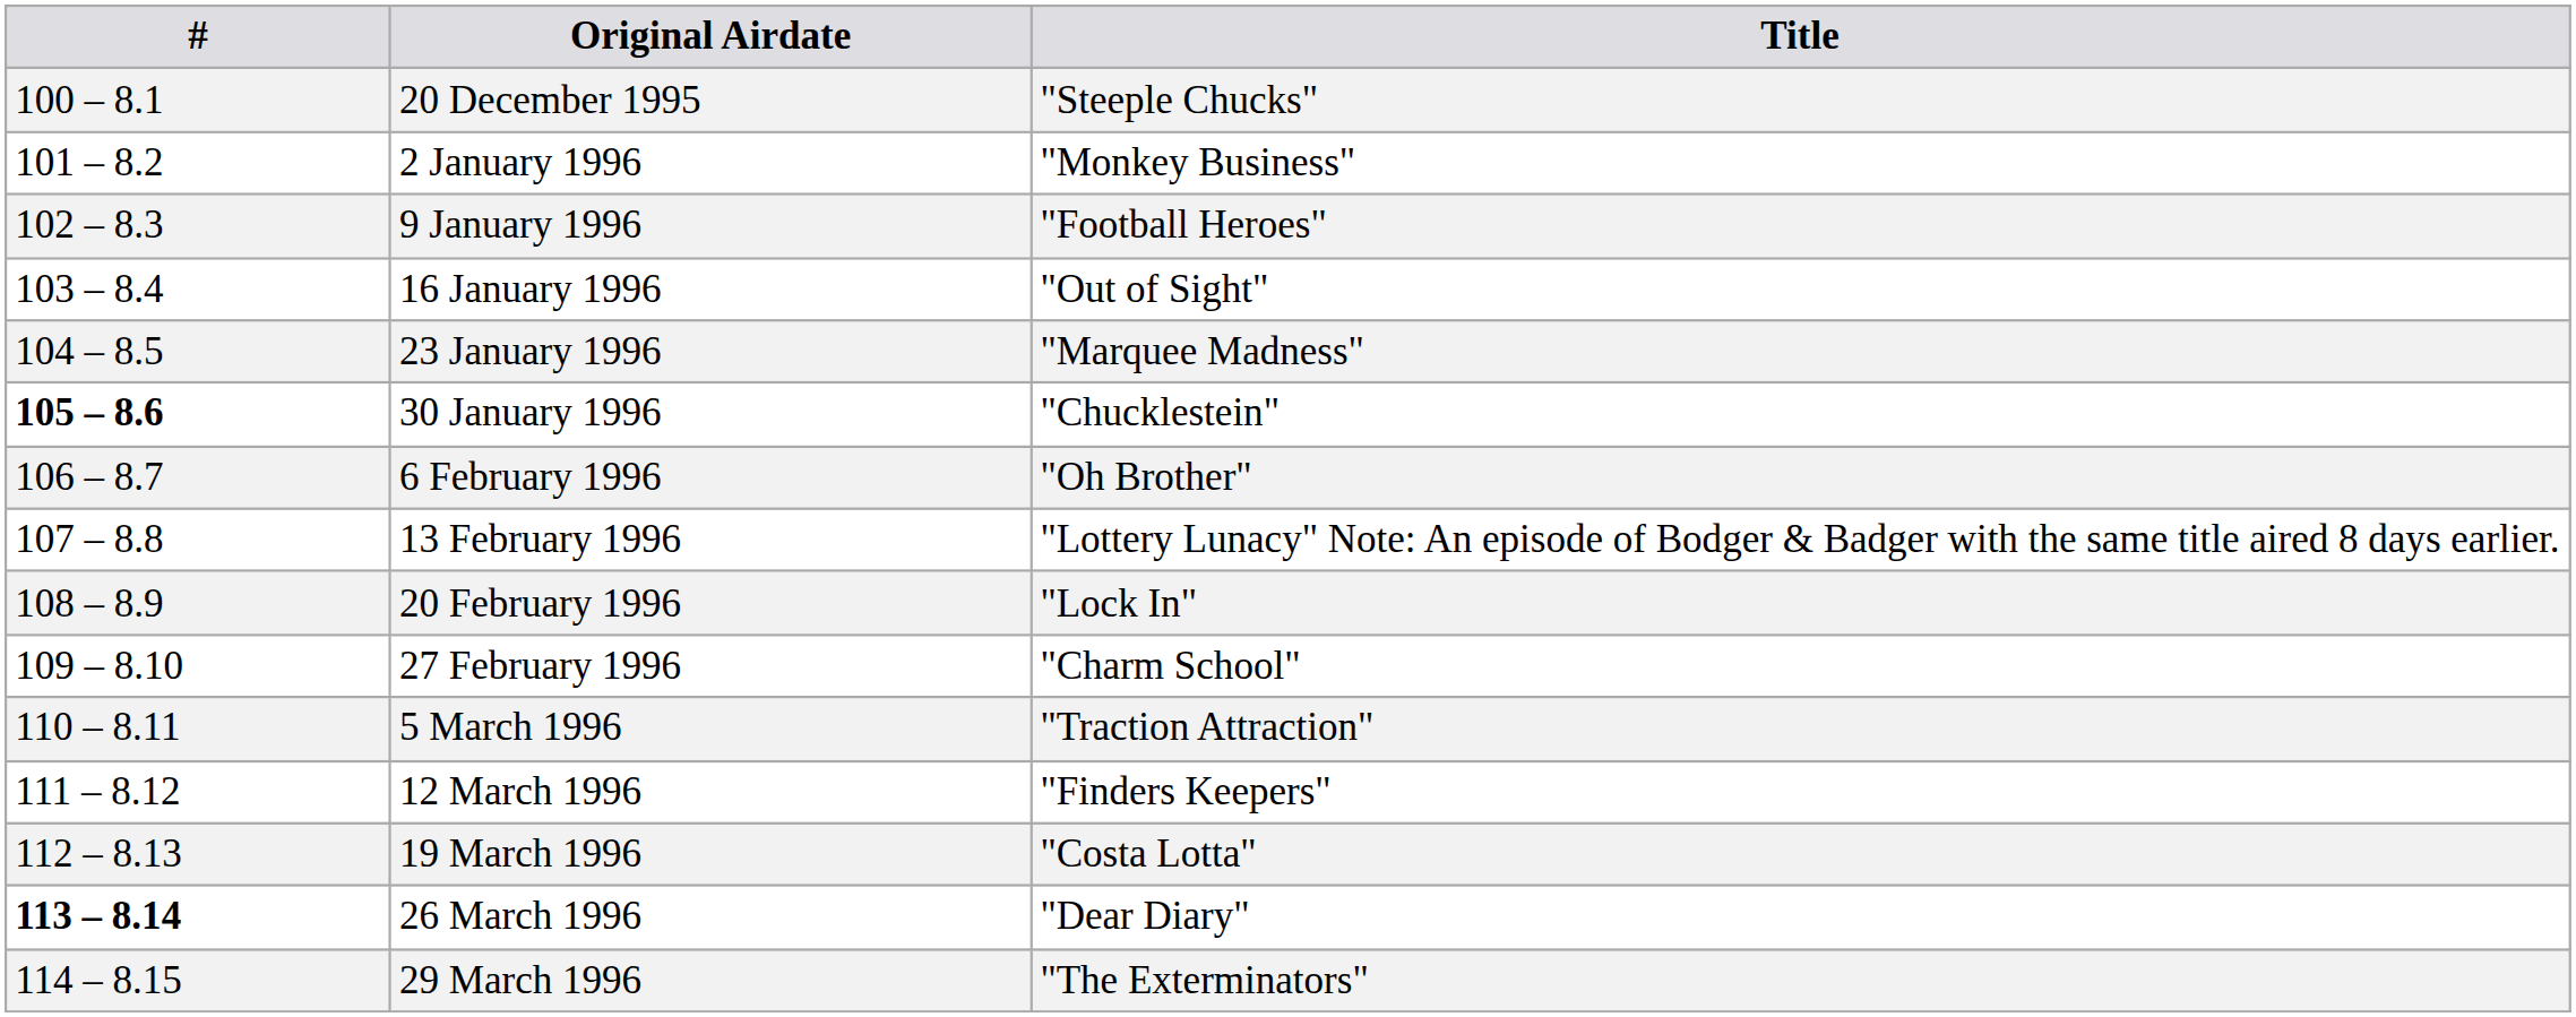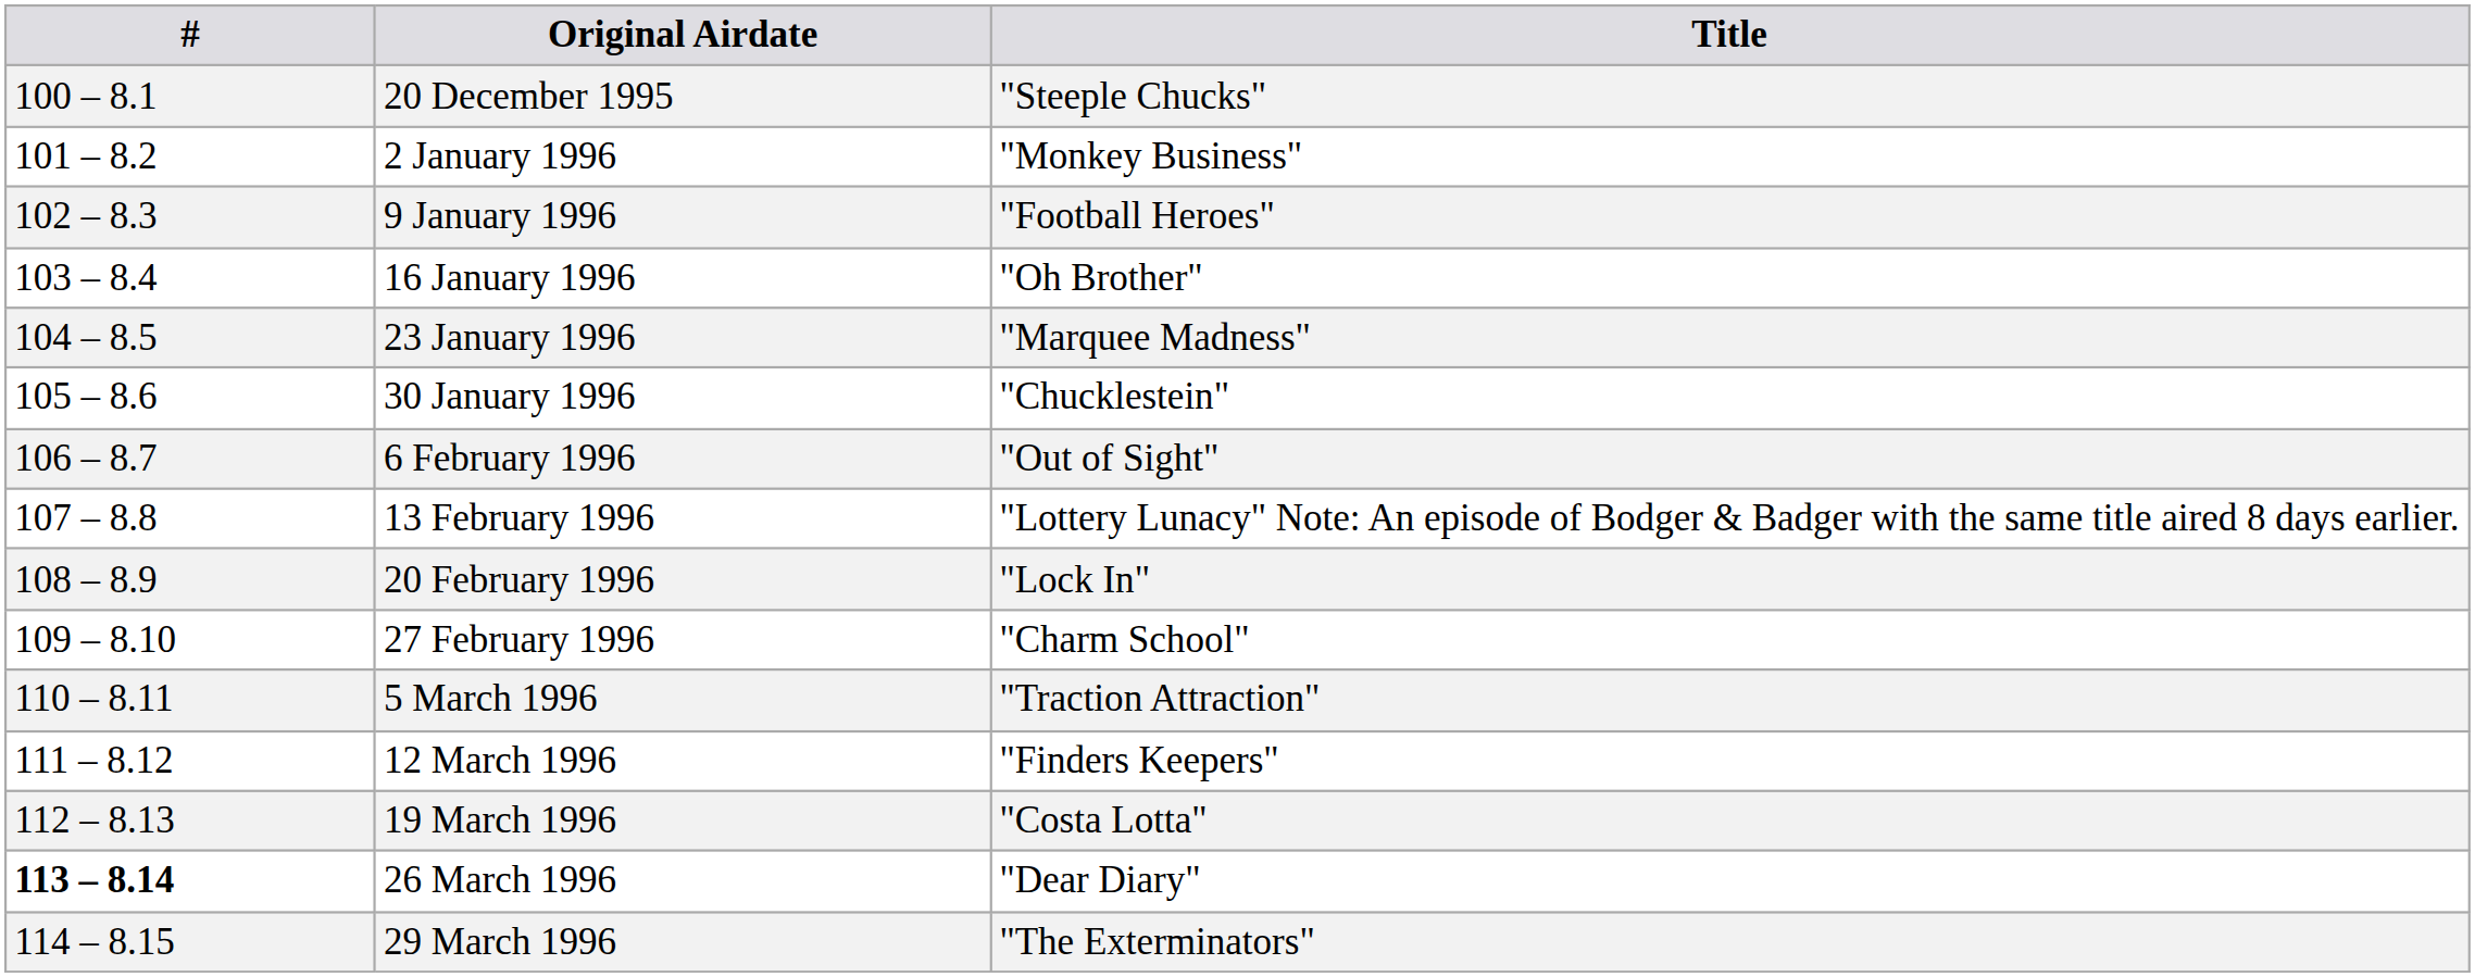16 January 1996 | Title: "Out of Sight" -> "Oh Brother"
30 January 1996 | #: bold -> normal
6 February 1996 | Title: "Oh Brother" -> "Out of Sight"
